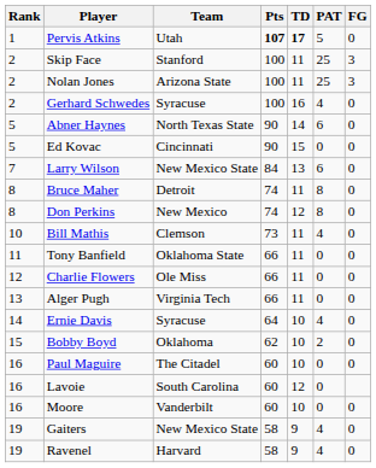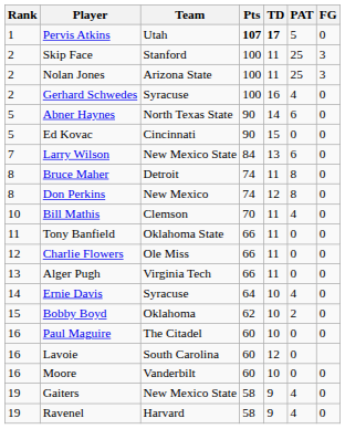Bill Mathis | Pts: 73 -> 70
